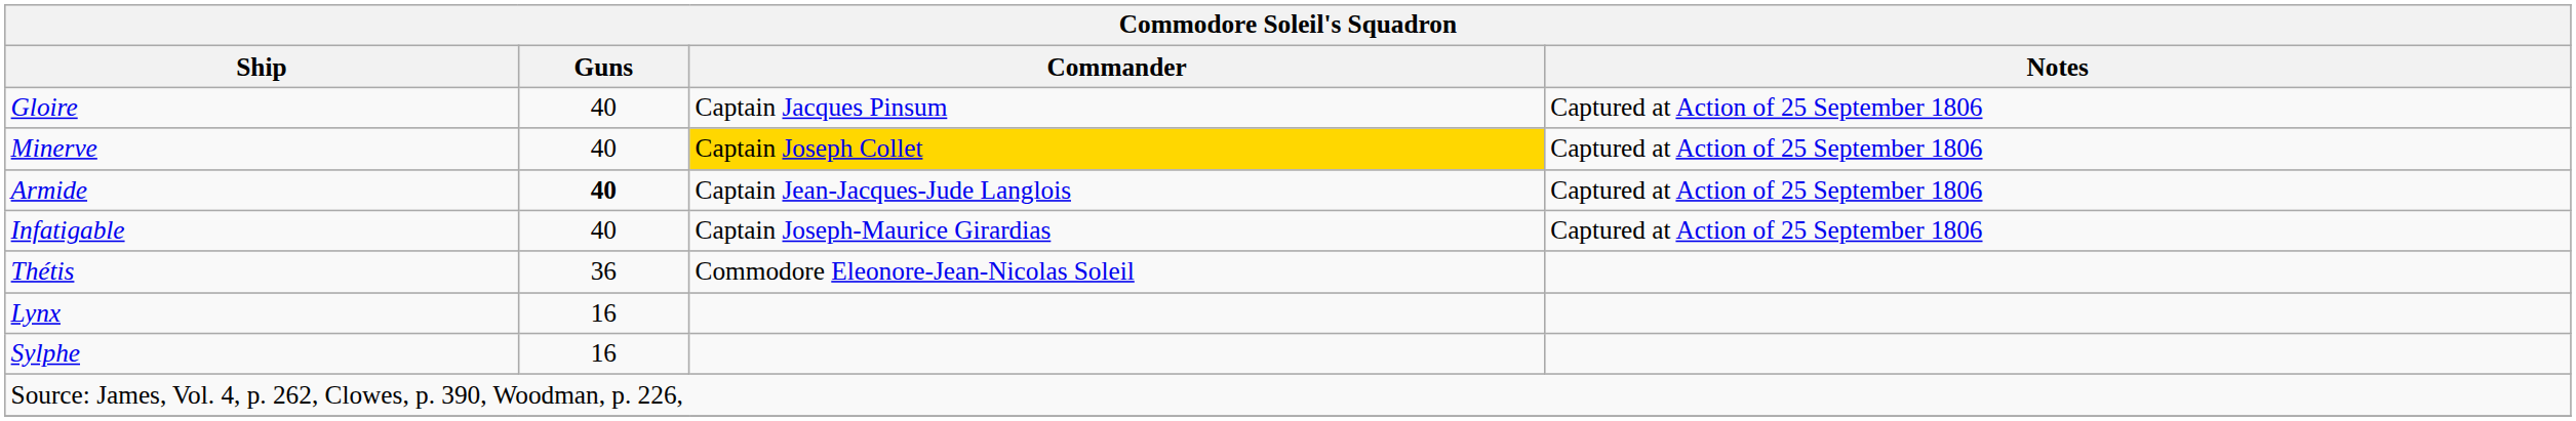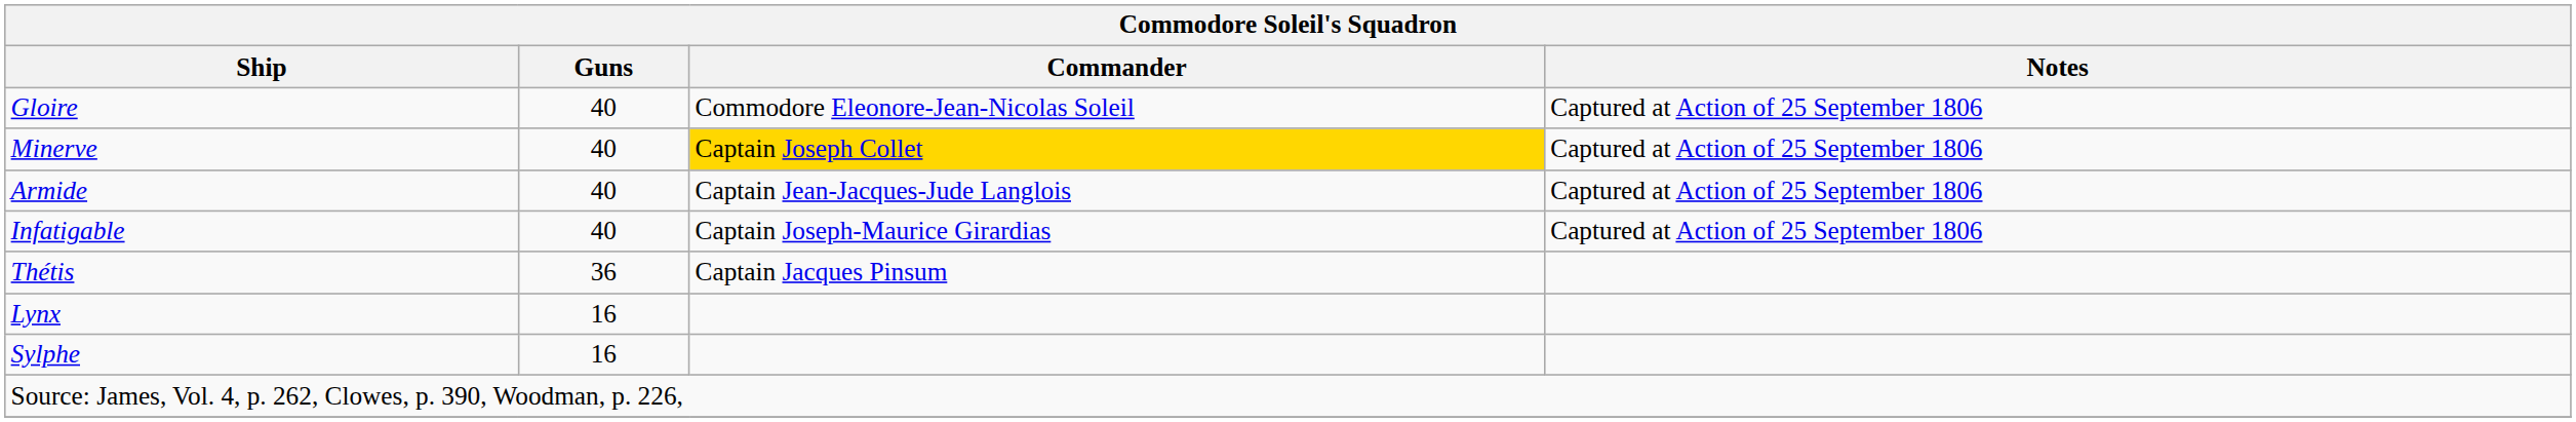Gloire | Commander: Captain Jacques Pinsum -> Commodore Eleonore-Jean-Nicolas Soleil
Armide | Guns: bold -> normal
Thétis | Commander: Commodore Eleonore-Jean-Nicolas Soleil -> Captain Jacques Pinsum
